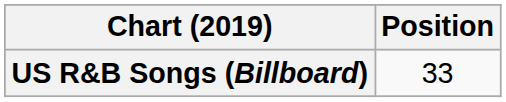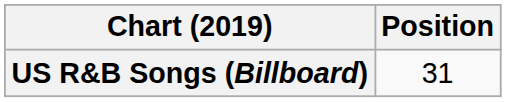US R&B Songs (Billboard) | Position: 33 -> 31
